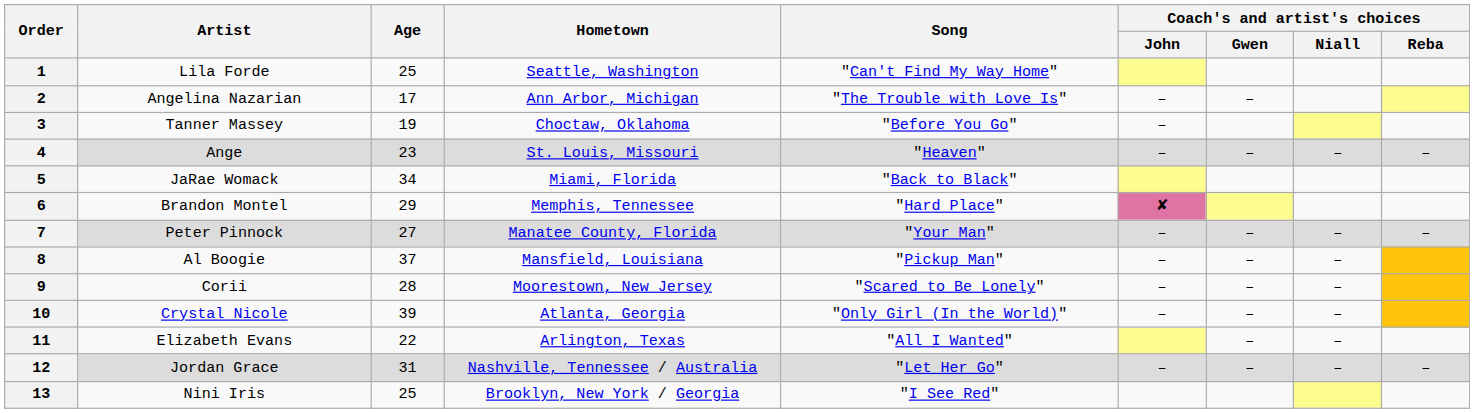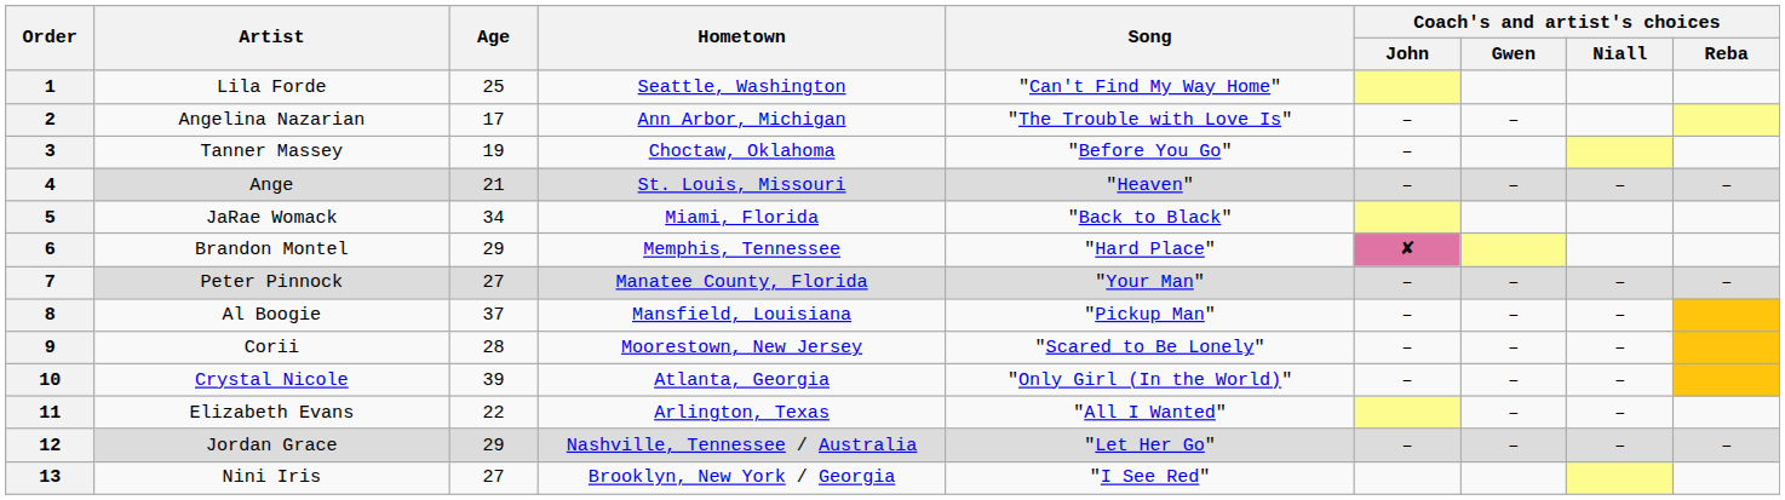4 | Age: 23 -> 21
12 | Age: 31 -> 29
13 | Age: 25 -> 27
